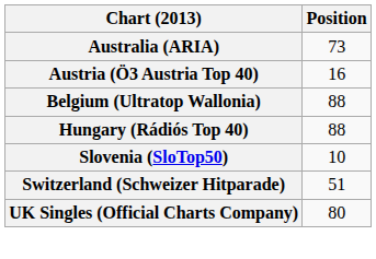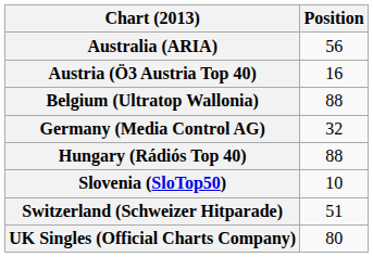Australia (ARIA) | Position: 73 -> 56
+ row: Germany (Media Control AG) | 32
